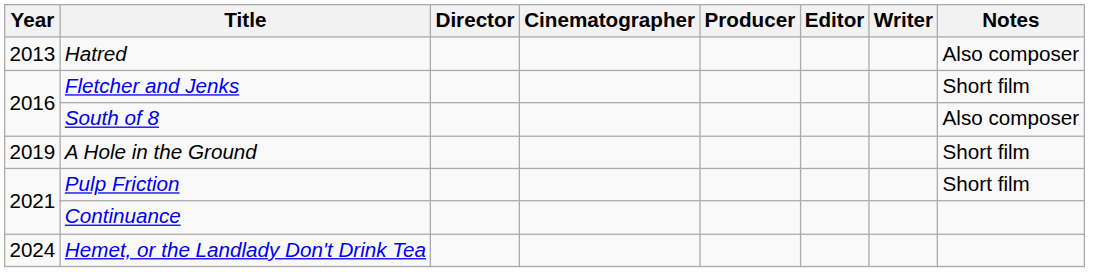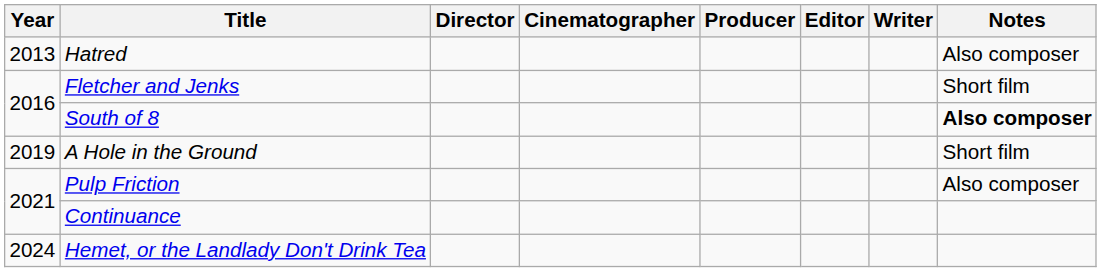South of 8 | Notes: normal -> bold
Pulp Friction | Notes: Short film -> Also composer
